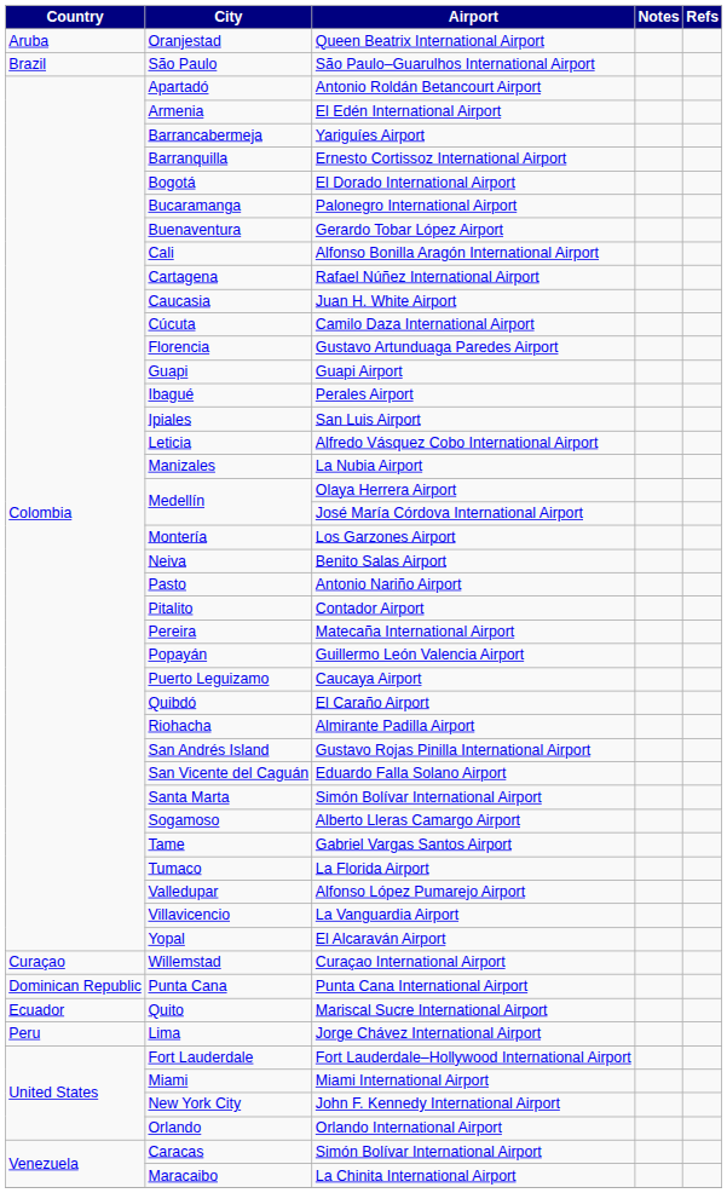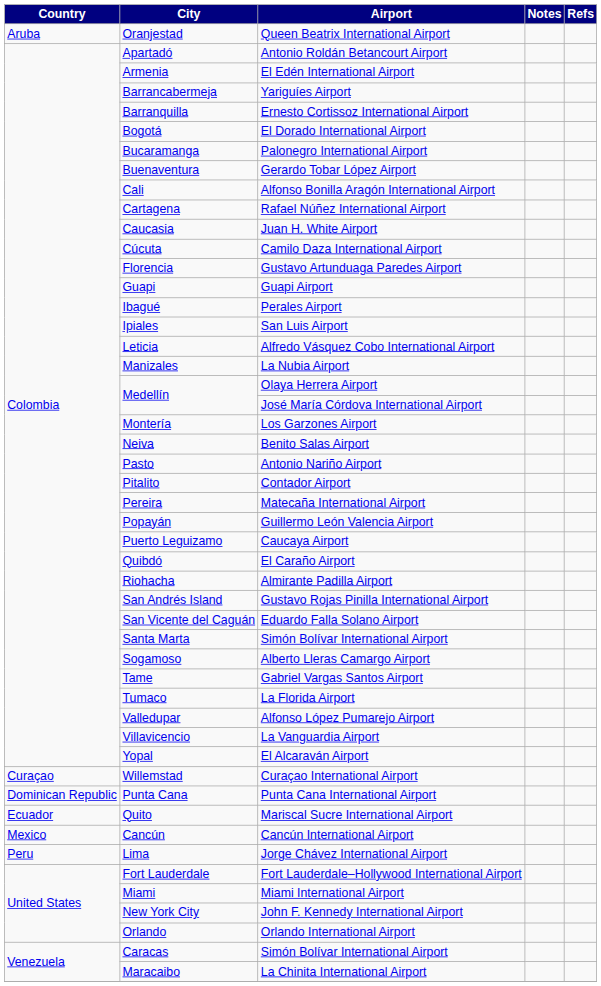- row: Brazil | São Paulo | São Paulo–Guarulhos International Airport
+ row: Mexico | Cancún | Cancún International Airport
